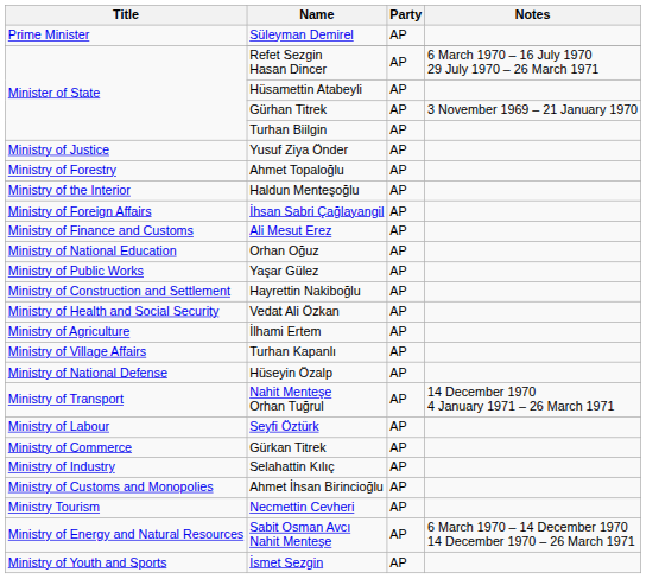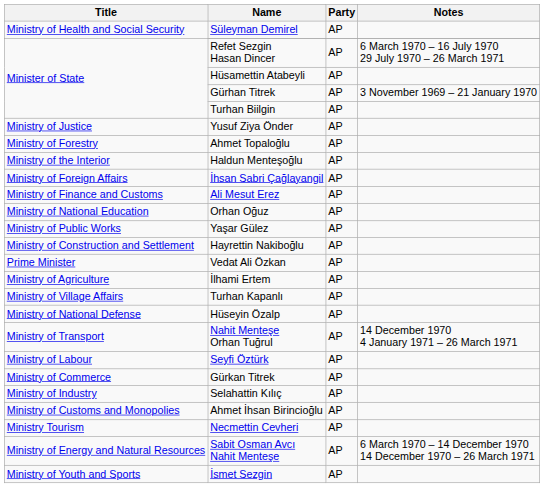Süleyman Demirel | Title: Prime Minister -> Ministry of Health and Social Security
Vedat Ali Özkan | Title: Ministry of Health and Social Security -> Prime Minister
